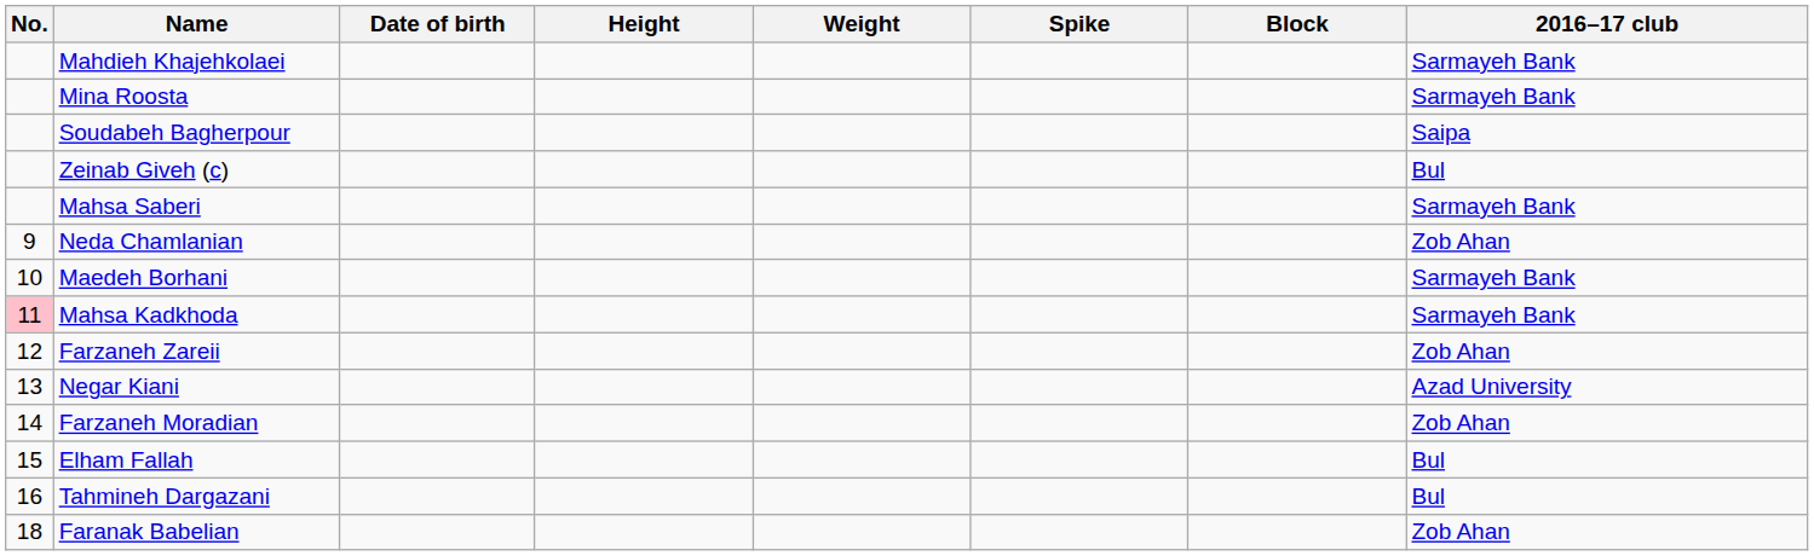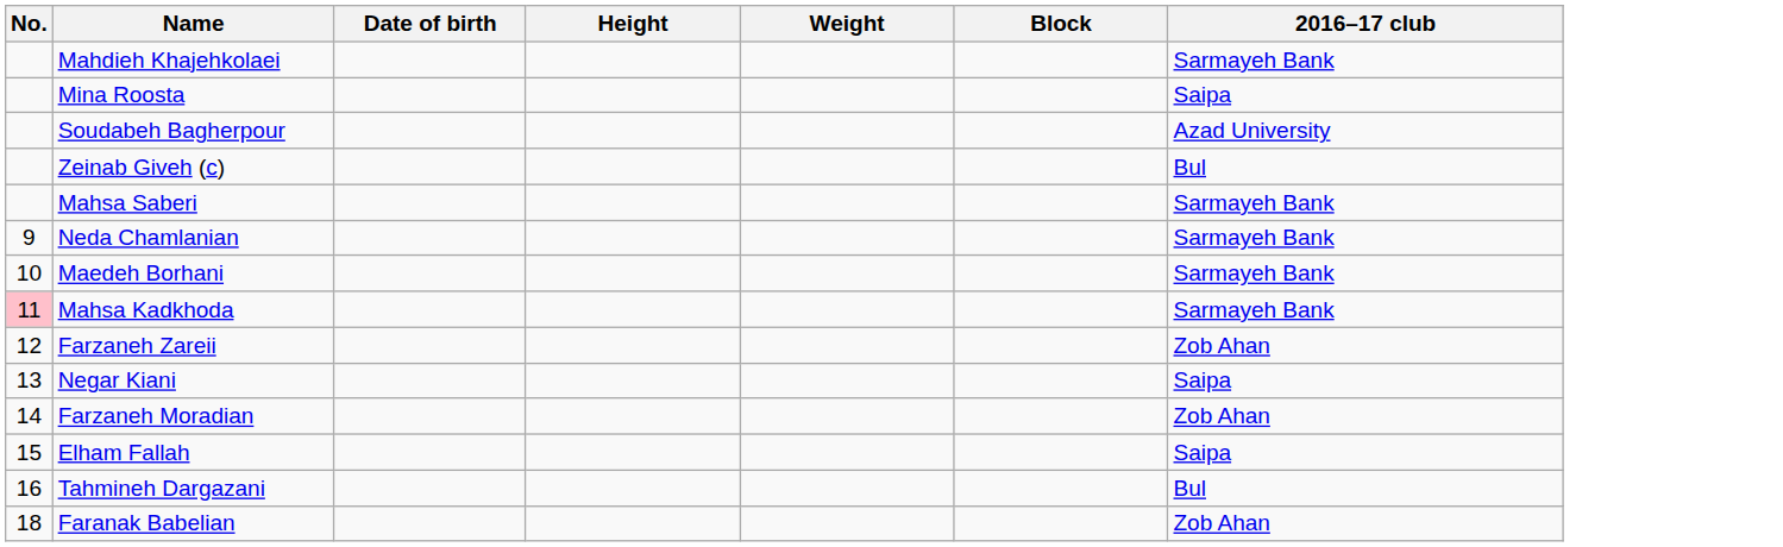- column: Spike
Mina Roosta | 2016–17 club: Sarmayeh Bank -> Saipa
Soudabeh Bagherpour | 2016–17 club: Saipa -> Azad University
Neda Chamlanian | 2016–17 club: Zob Ahan -> Sarmayeh Bank
Negar Kiani | 2016–17 club: Azad University -> Saipa
Elham Fallah | 2016–17 club: Bul -> Saipa
